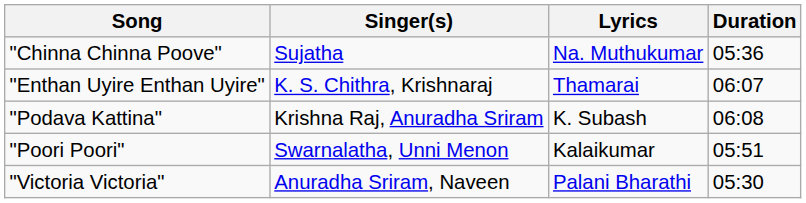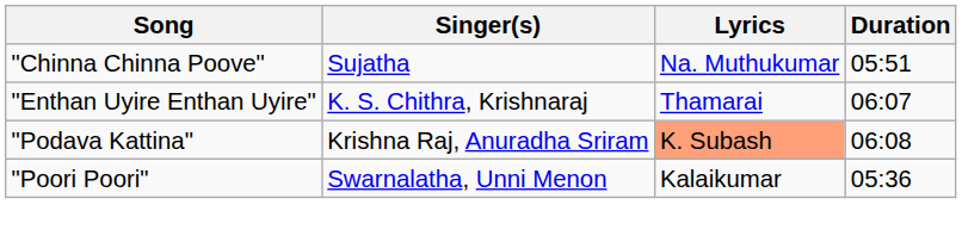"Chinna Chinna Poove" | Duration: 05:36 -> 05:51
"Podava Kattina" | Lyrics: no background -> lightsalmon background
"Poori Poori" | Duration: 05:51 -> 05:36
- row: "Victoria Victoria" | Anuradha Sriram, Naveen | Palani Bharathi | 05:30
